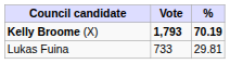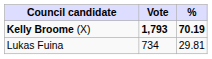Lukas Fuina | Vote: 733 -> 734
